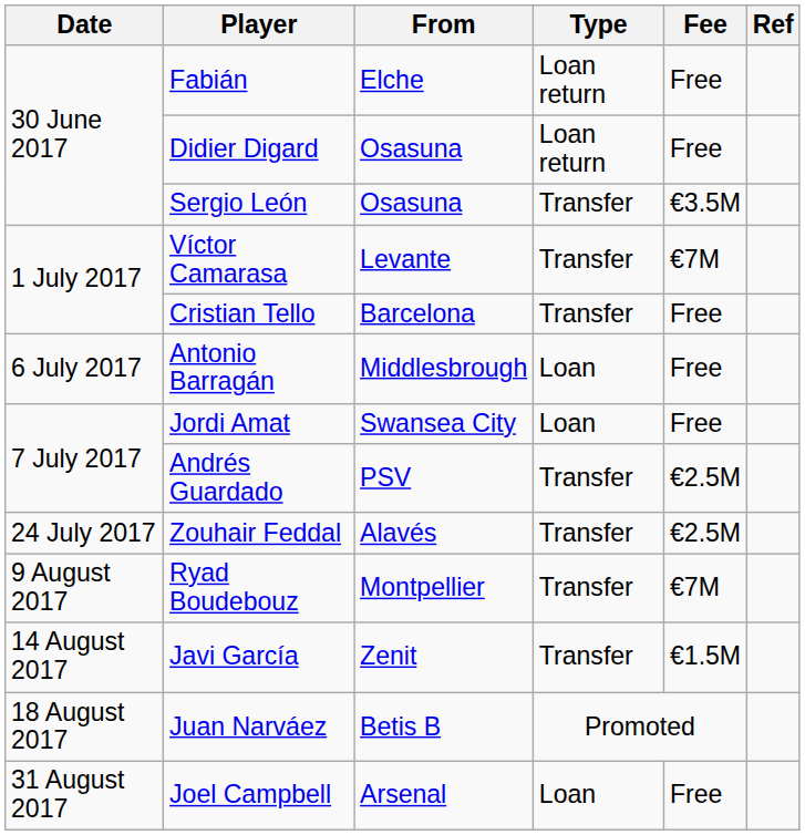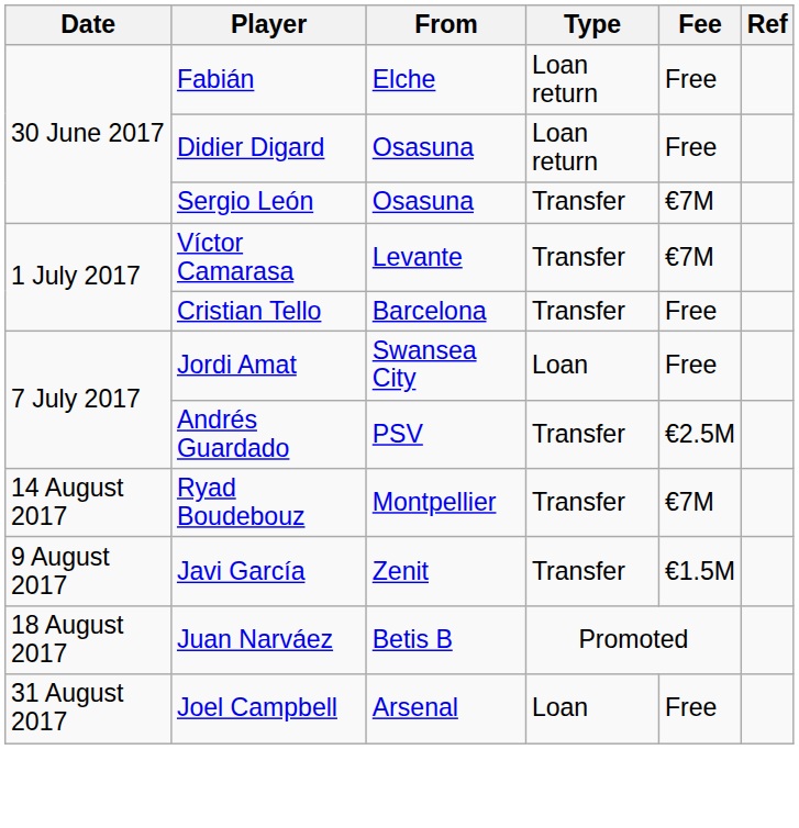Sergio León | Fee: €3.5M -> €7M
- row: 6 July 2017 | Antonio Barragán | Middlesbrough | Loan | Free
- row: 24 July 2017 | Zouhair Feddal | Alavés | Transfer | €2.5M
Ryad Boudebouz | Date: 9 August 2017 -> 14 August 2017
Javi García | Date: 14 August 2017 -> 9 August 2017
